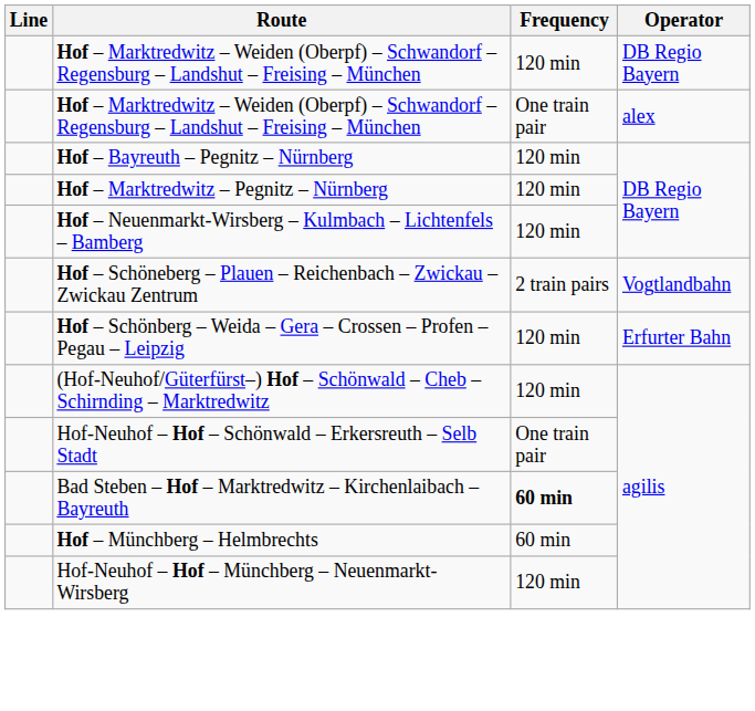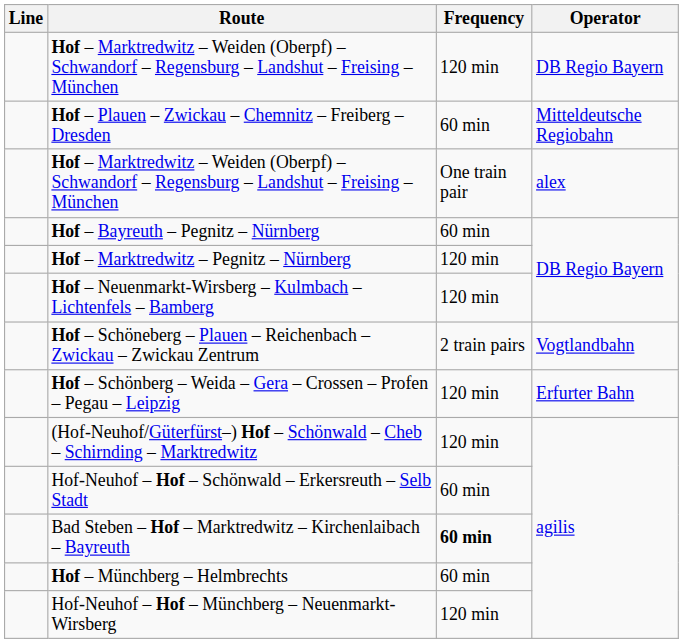+ row: Hof – Plauen – Zwickau – Chemnitz – Freiberg – Dresden | 60 min | Mitteldeutsche Regiobahn
Hof – Bayreuth – Pegnitz – Nürnberg | Frequency: 120 min -> 60 min
Hof-Neuhof – Hof – Schönwald – Erkersreuth – Selb Stadt | Frequency: One train pair -> 60 min
